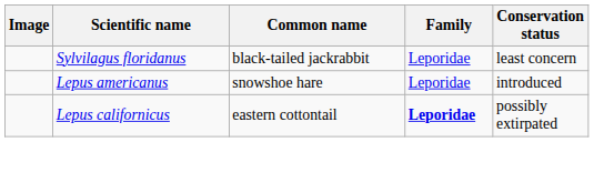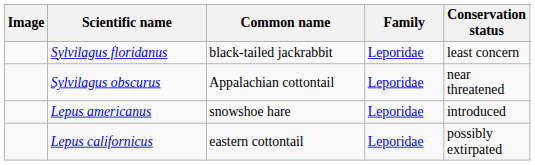+ row: Sylvilagus obscurus | Appalachian cottontail | Leporidae | near threatened
Lepus californicus | Family: bold -> normal
